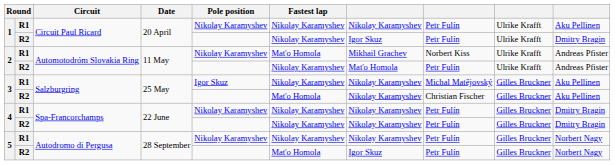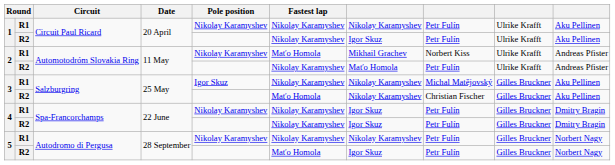1 / R2 | column 10: Dmitry Bragin -> Aku Pellinen
4 / R1 | column 7: Nikolay Karamyshev -> Igor Skuz
4 / R2 | column 7: Nikolay Karamyshev -> Igor Skuz
